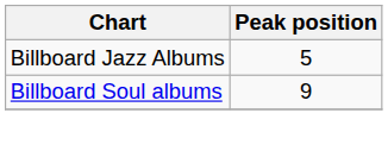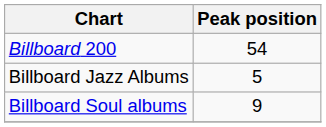+ row: Billboard 200 | 54
